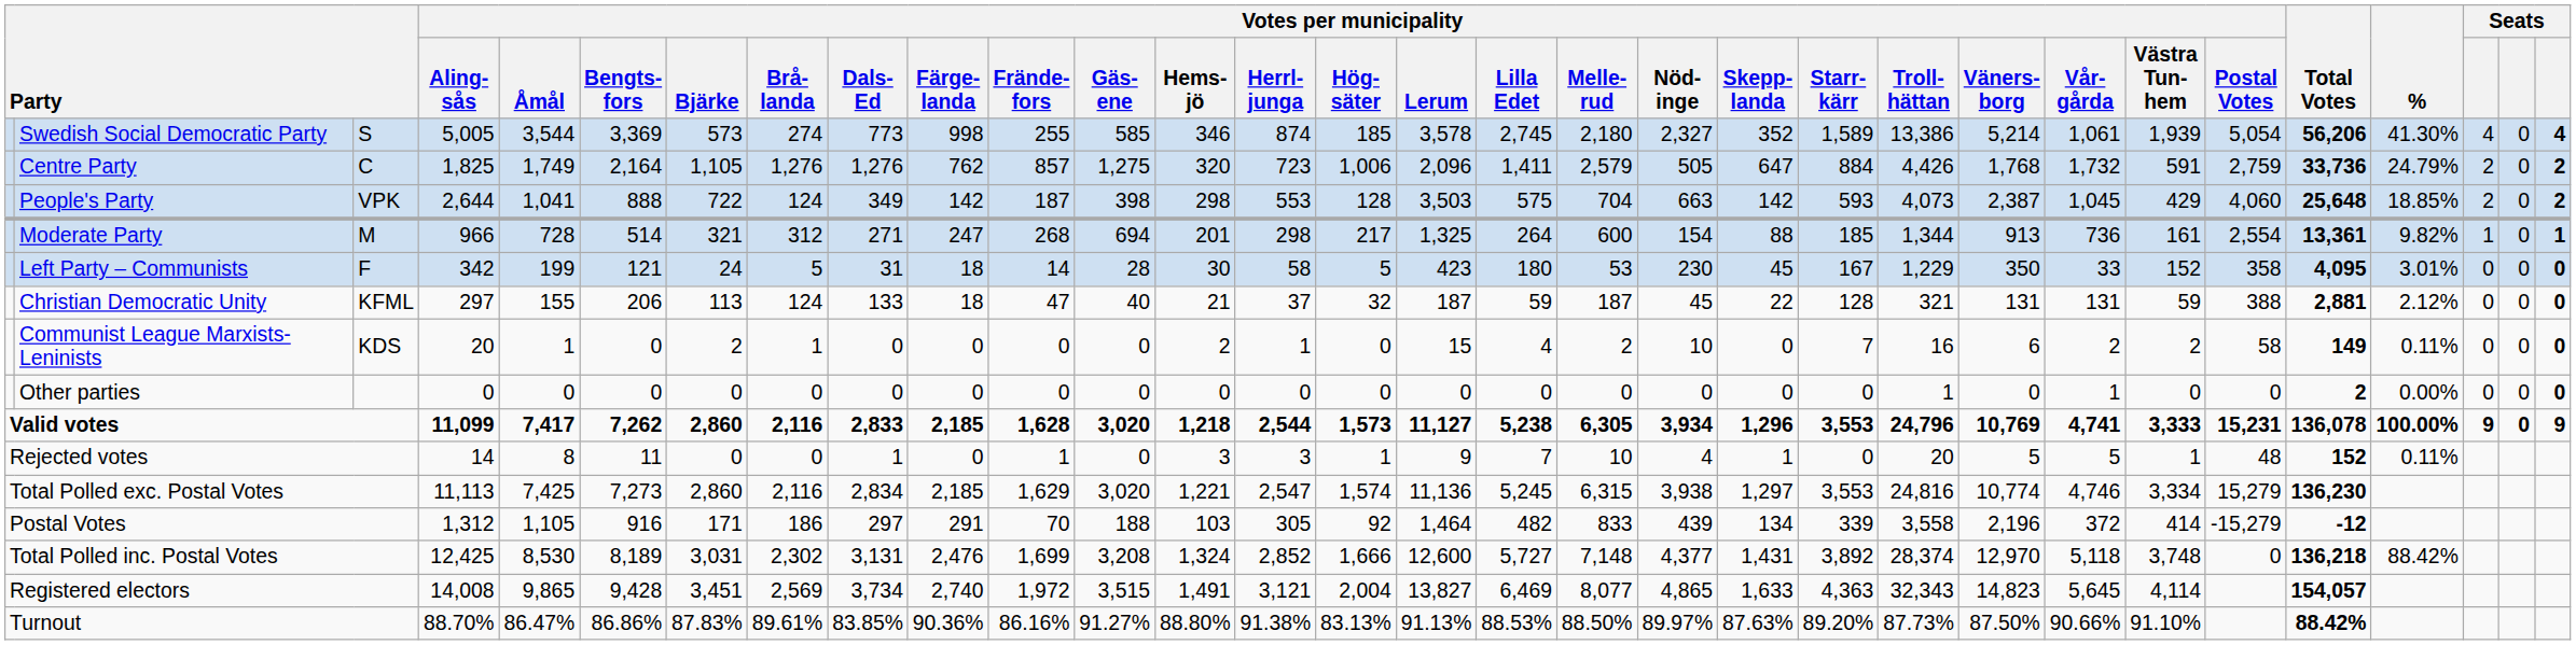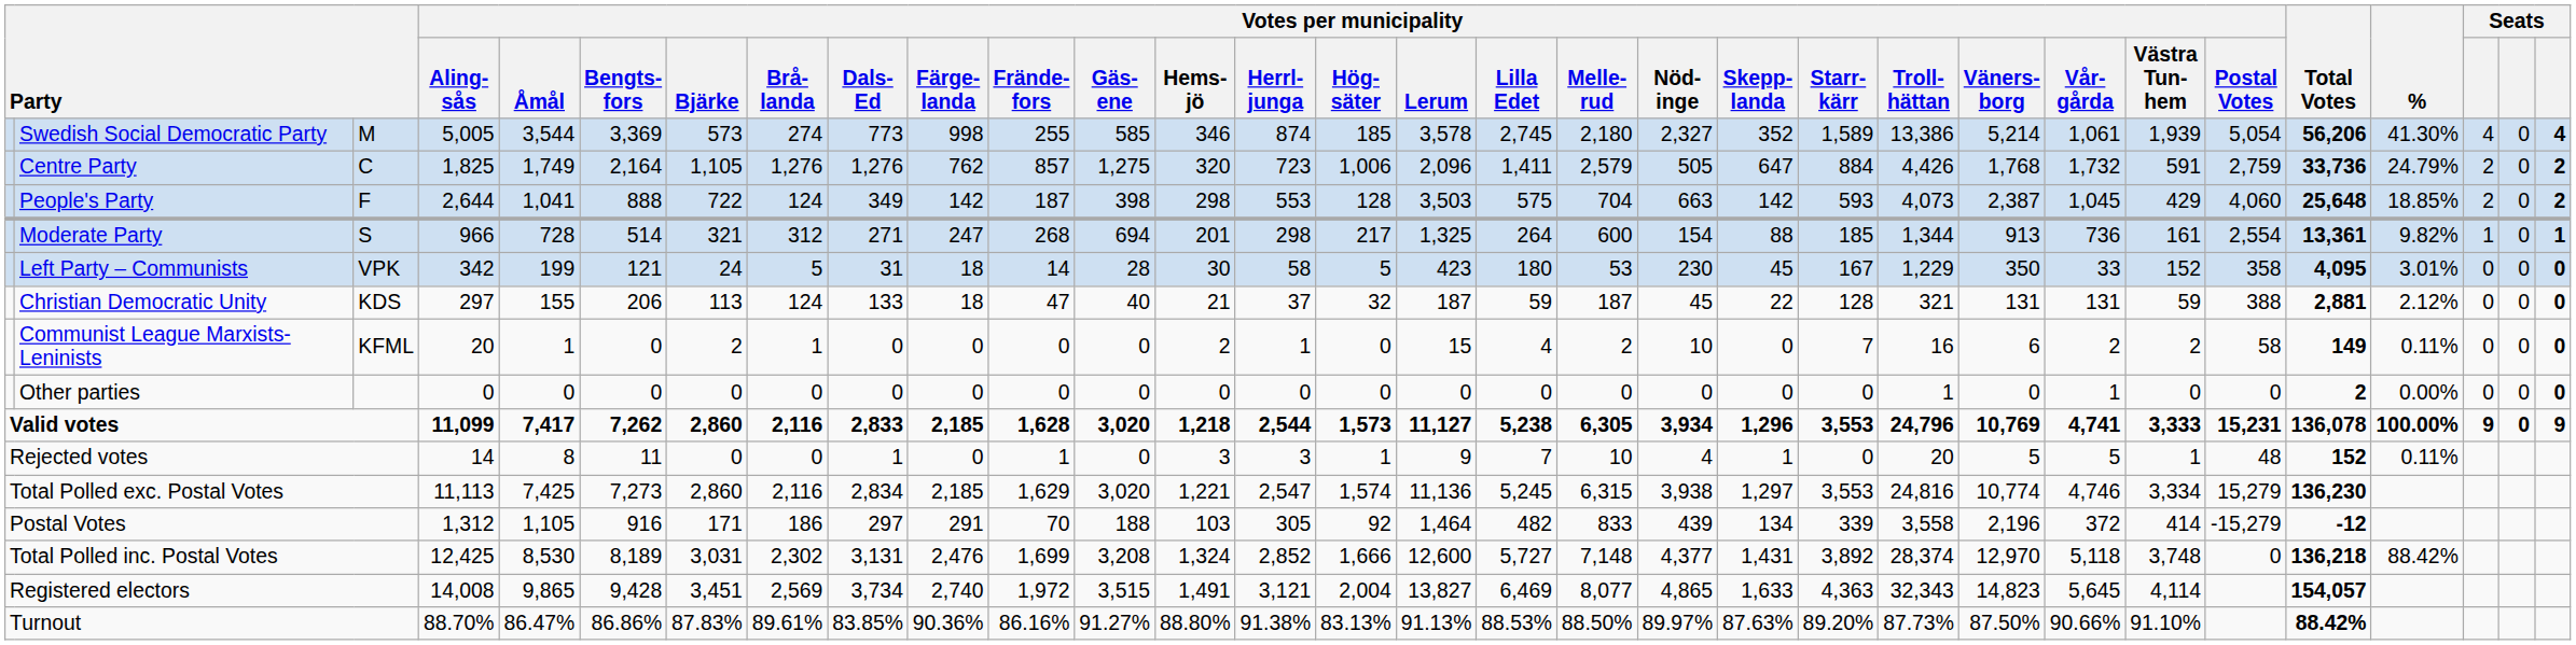Swedish Social Democratic Party | column 3: S -> M
People's Party | column 3: VPK -> F
Moderate Party | column 3: M -> S
Left Party – Communists | column 3: F -> VPK
Christian Democratic Unity | column 3: KFML -> KDS
Communist League Marxists-Leninists | column 3: KDS -> KFML
